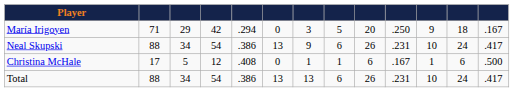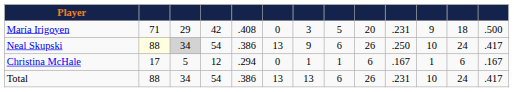María Irigoyen | column 5: .294 -> .408
María Irigoyen | column 10: .250 -> .231
María Irigoyen | column 13: .167 -> .500
Neal Skupski | column 2: no background -> lightyellow background
Neal Skupski | column 3: no background -> lightgrey background
Neal Skupski | column 10: .231 -> .250
Christina McHale | column 5: .408 -> .294
Christina McHale | column 13: .500 -> .167
